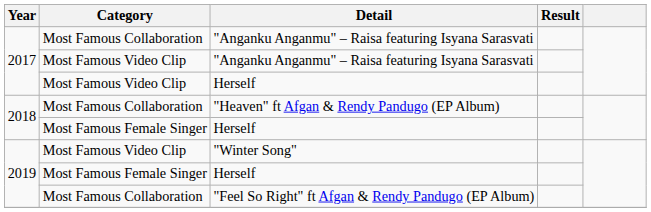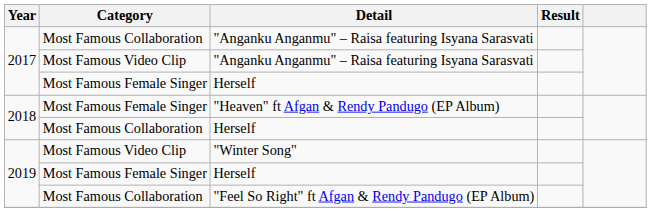2017 / Herself | Category: Most Famous Video Clip -> Most Famous Female Singer
"Heaven" ft Afgan & Rendy Pandugo (EP Album) | Category: Most Famous Collaboration -> Most Famous Female Singer
2018 / Herself | Category: Most Famous Female Singer -> Most Famous Collaboration
